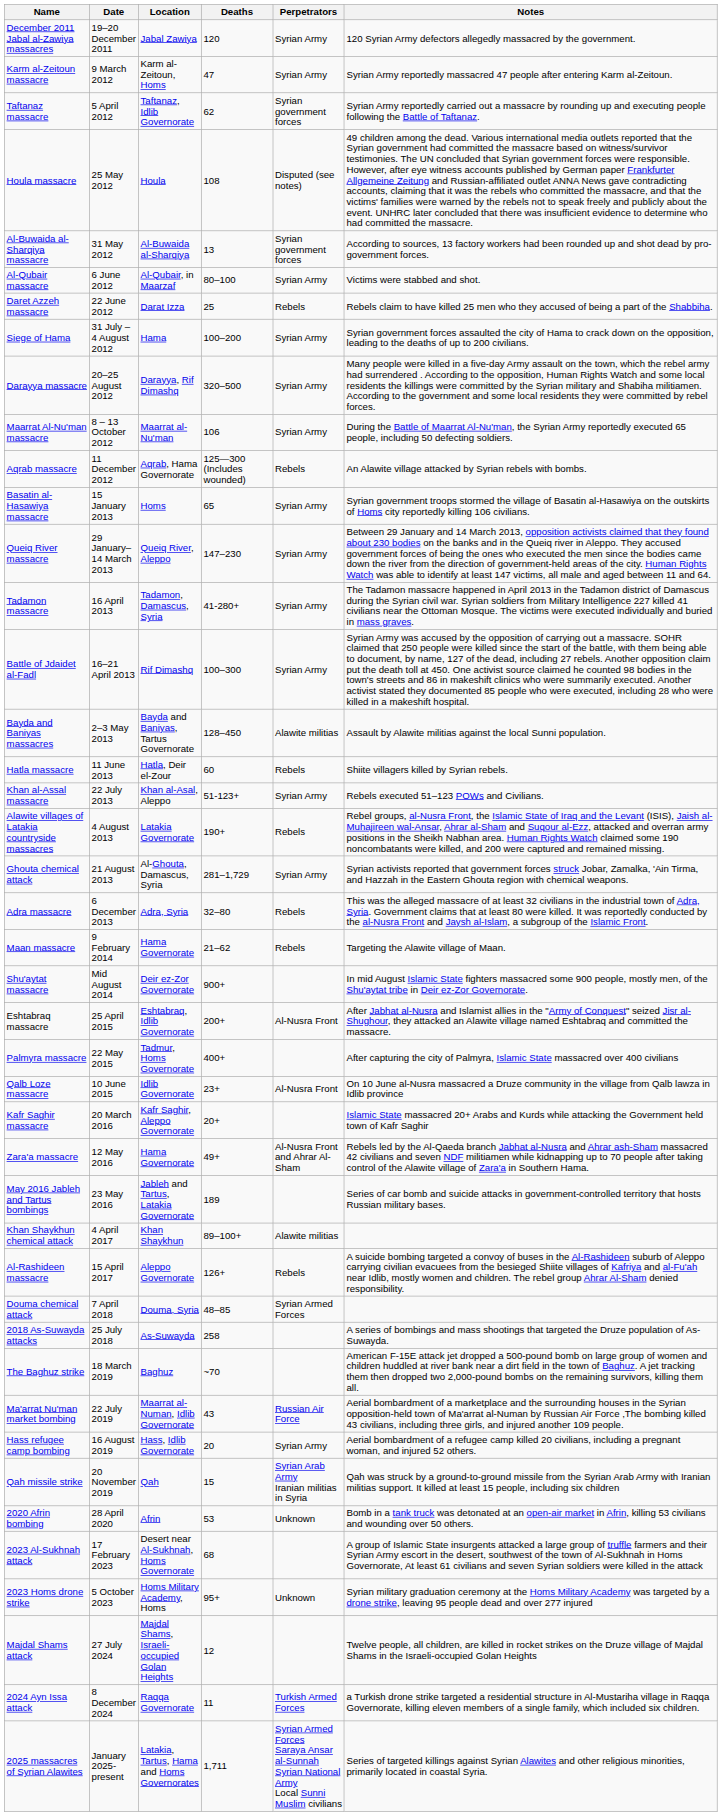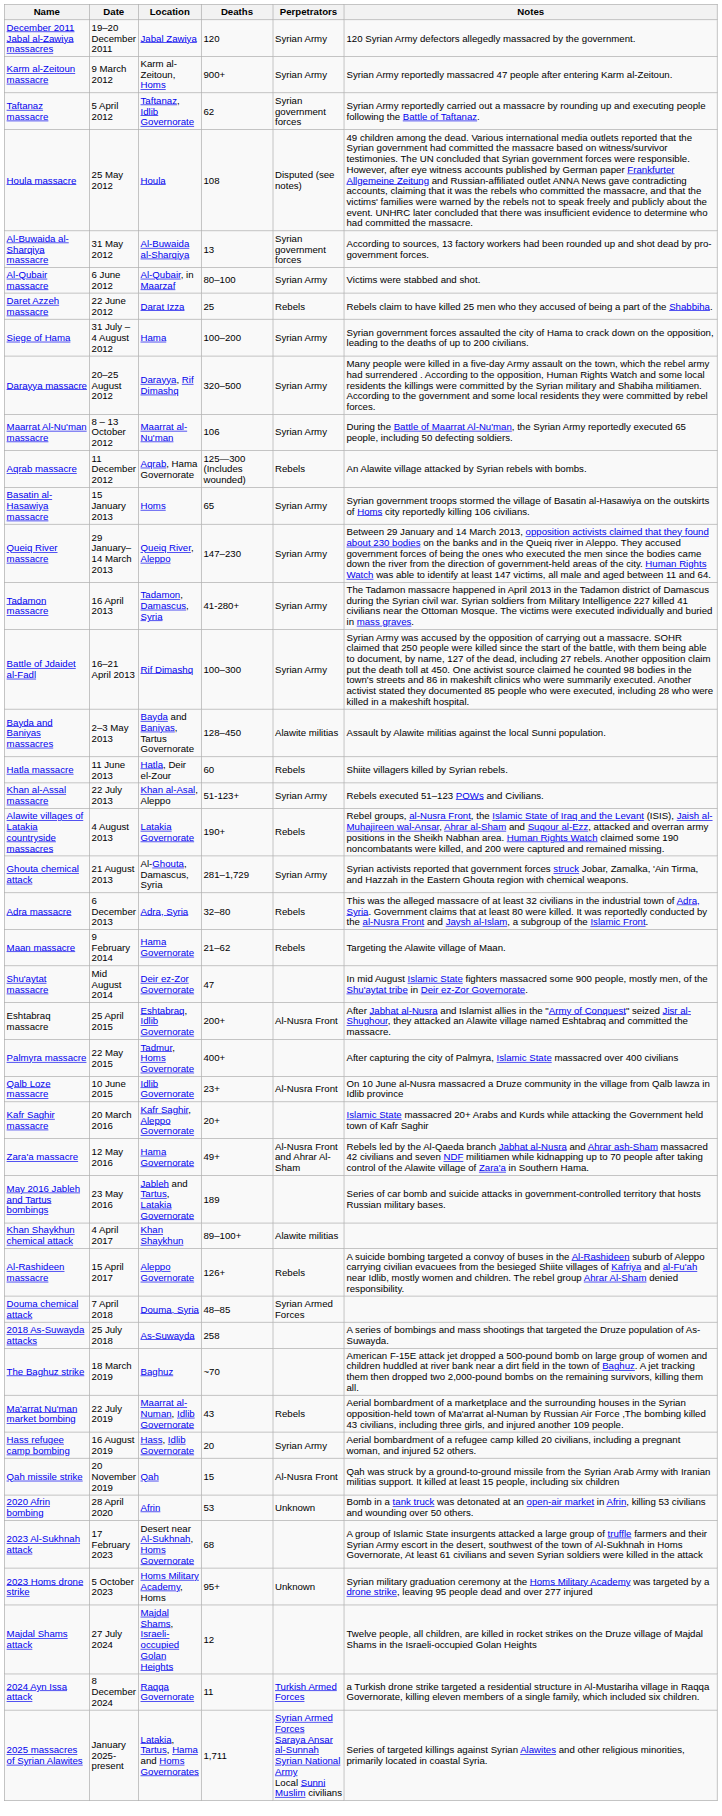Karm al-Zeitoun massacre | Deaths: 47 -> 900+
Shu'aytat massacre | Deaths: 900+ -> 47
Ma'arrat Nu'man market bombing | Perpetrators: Russian Air Force -> Rebels
Qah missile strike | Perpetrators: Syrian Arab Army Iranian militias in Syria -> Al-Nusra Front
